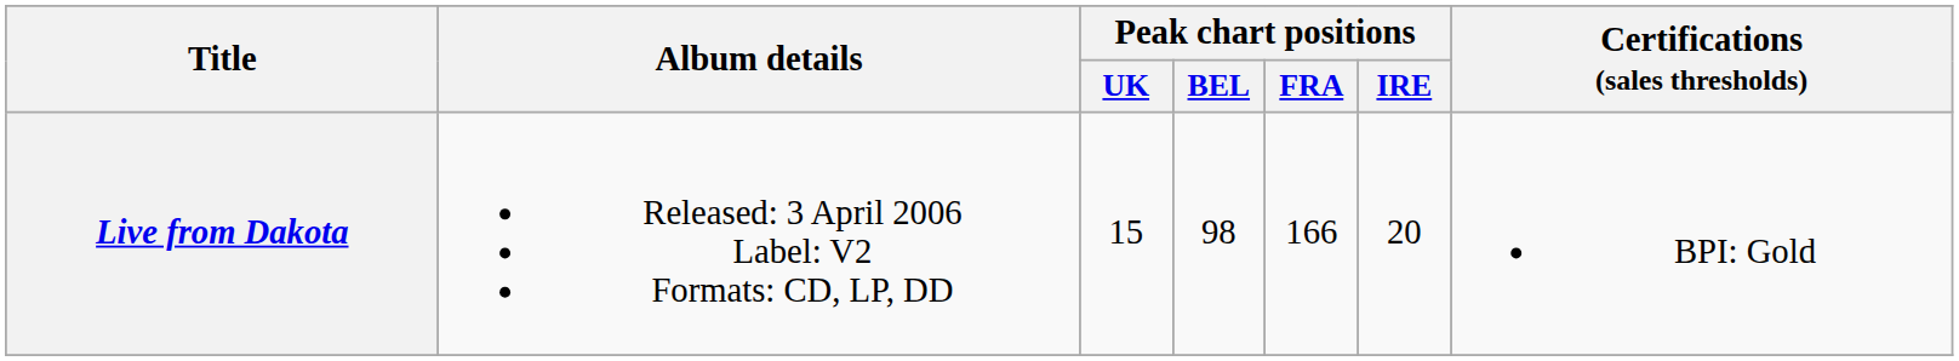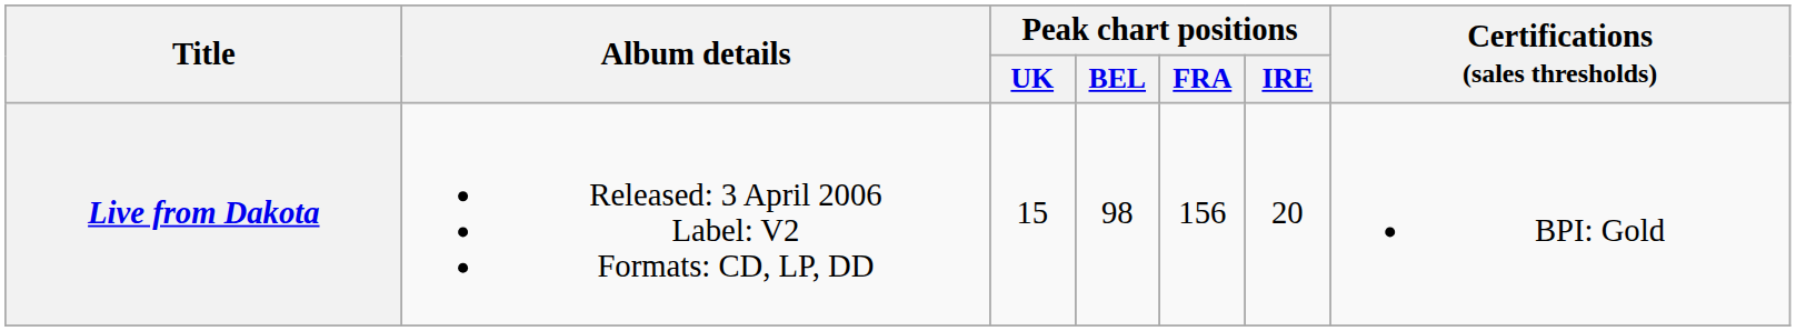Live from Dakota | Peak chart positions / FRA: 166 -> 156
